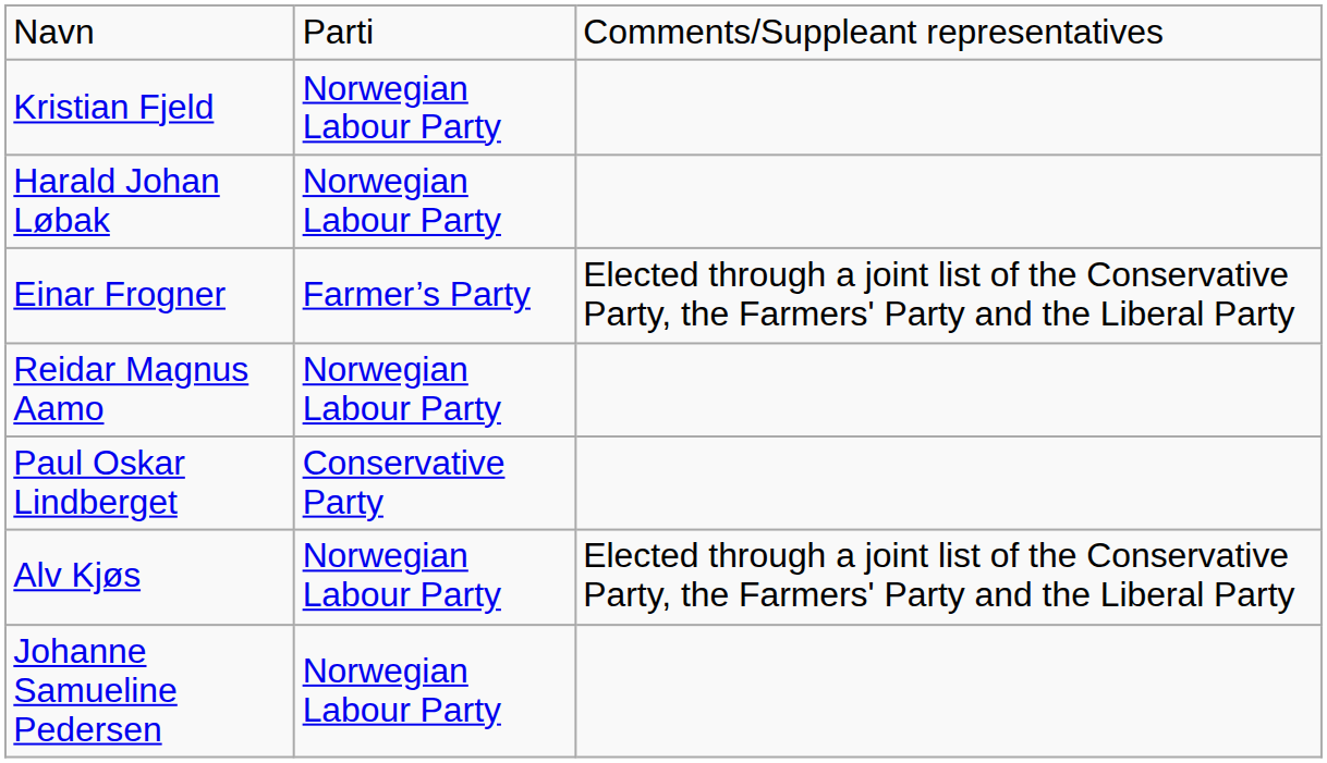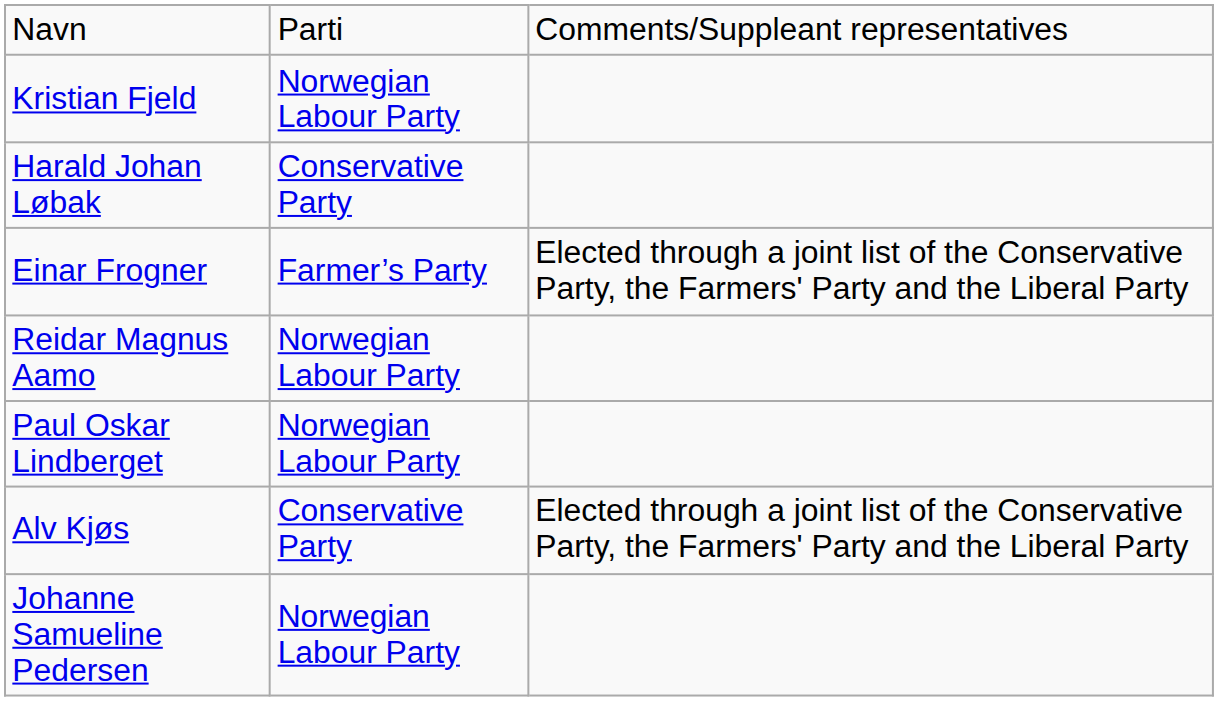Harald Johan Løbak | column 2: Norwegian Labour Party -> Conservative Party
Paul Oskar Lindberget | column 2: Conservative Party -> Norwegian Labour Party
Alv Kjøs | column 2: Norwegian Labour Party -> Conservative Party
